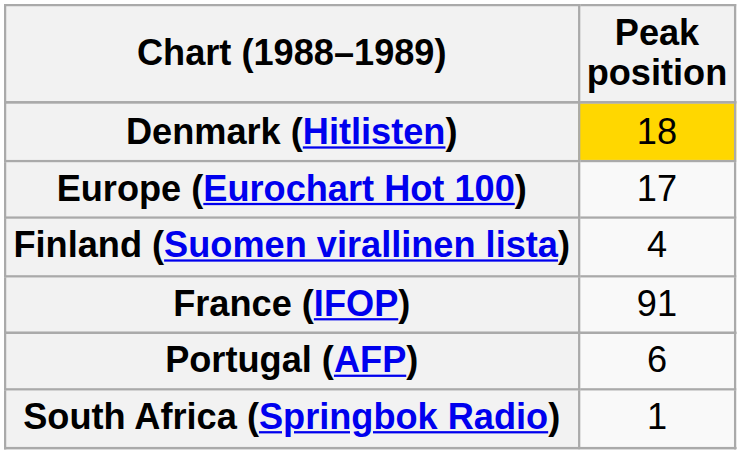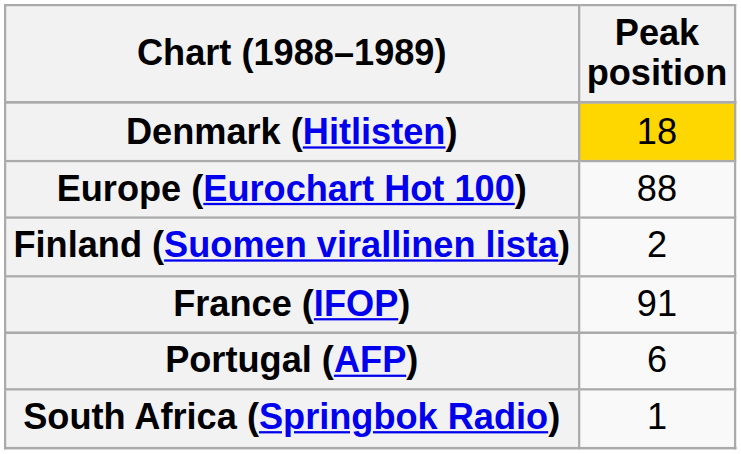Europe (Eurochart Hot 100) | Peak position: 17 -> 88
Finland (Suomen virallinen lista) | Peak position: 4 -> 2
